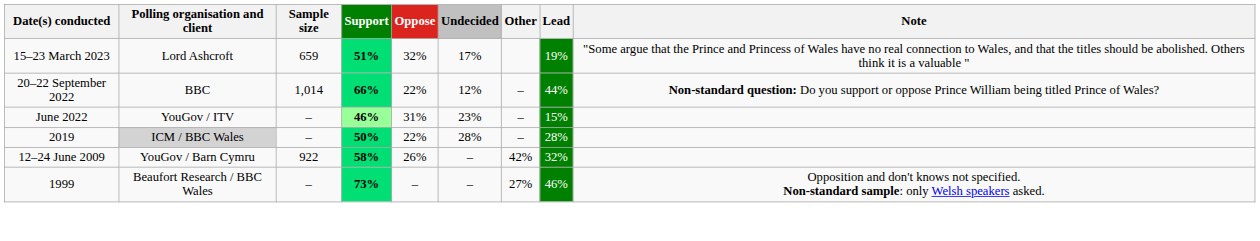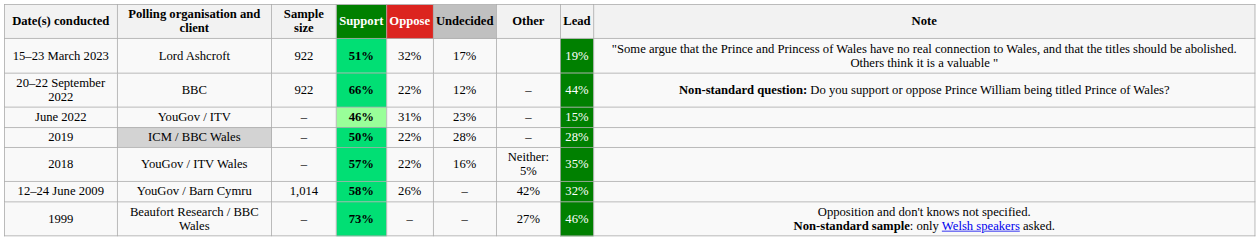15–23 March 2023 | Sample size: 659 -> 922
20–22 September 2022 | Sample size: 1,014 -> 922
+ row: 2018 | YouGov / ITV Wales | – | 57% | 22% | 16% | Neither: 5% | 35%
12–24 June 2009 | Sample size: 922 -> 1,014
